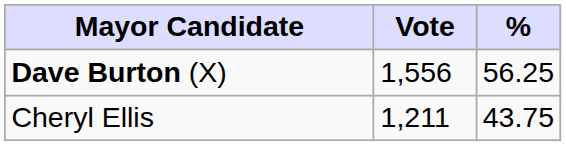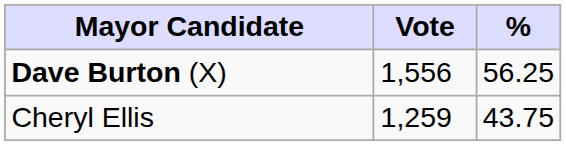Cheryl Ellis | Vote: 1,211 -> 1,259
